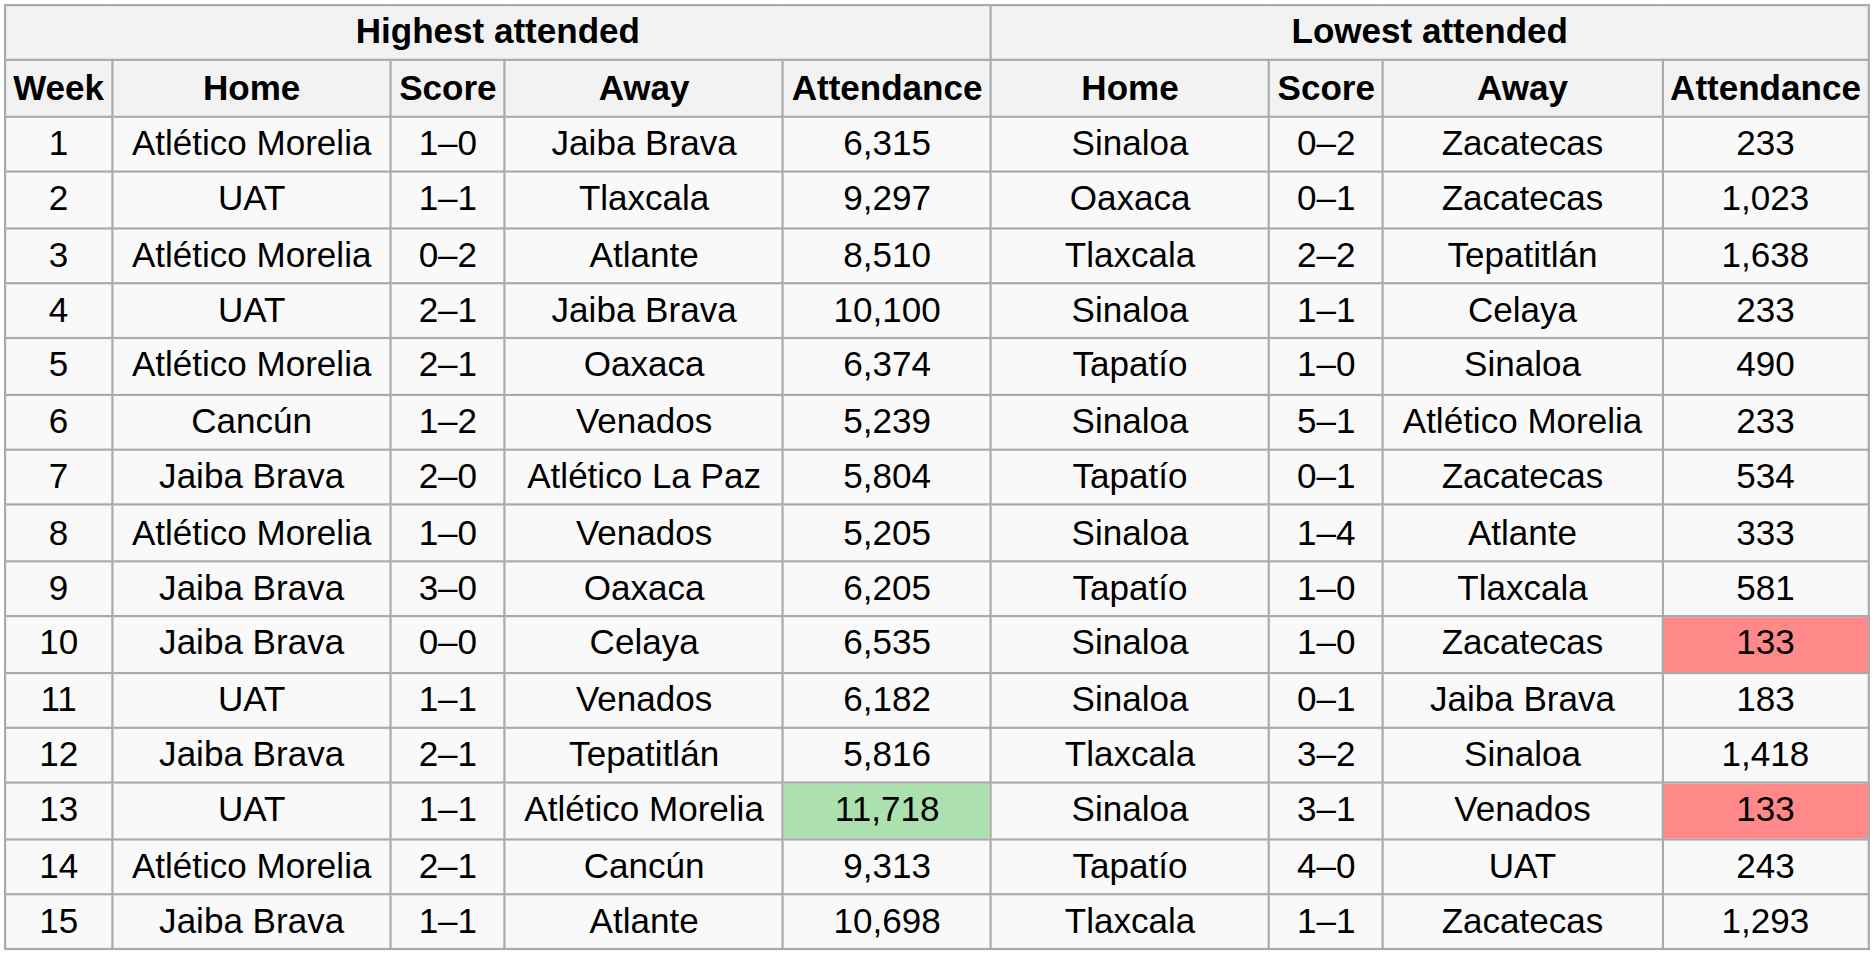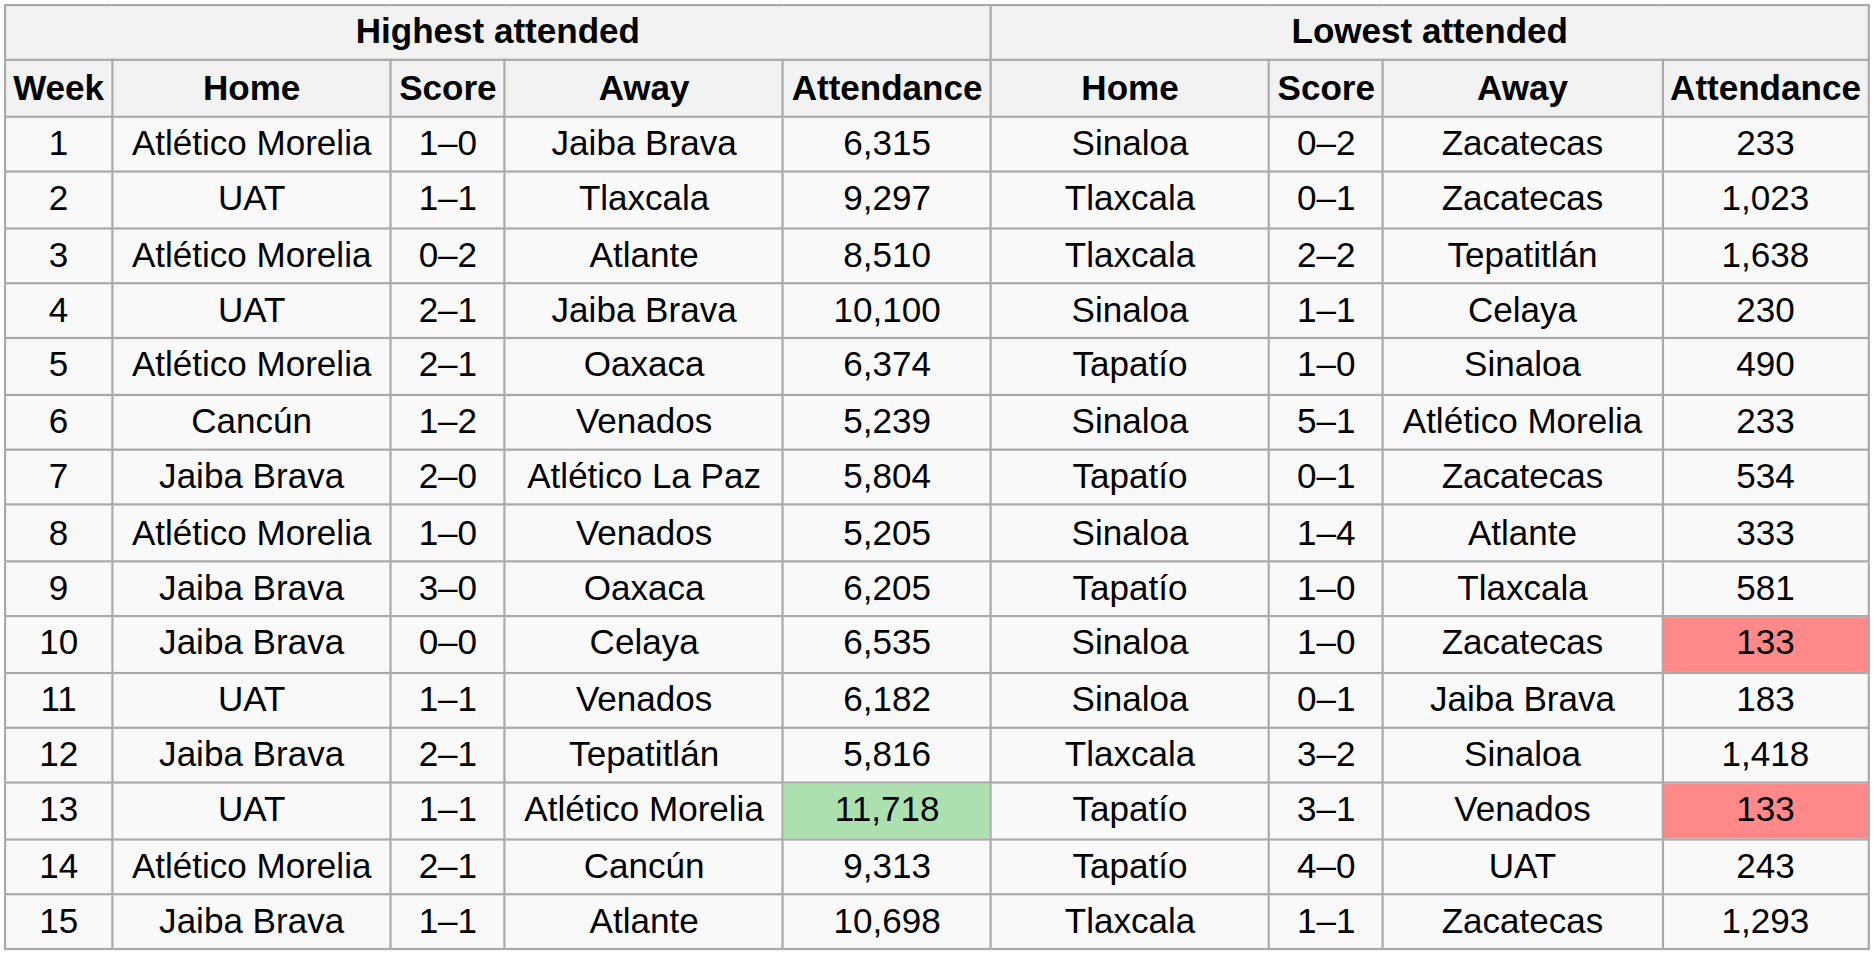2 | Lowest attended / Home: Oaxaca -> Tlaxcala
4 | Lowest attended / Attendance: 233 -> 230
13 | Lowest attended / Home: Sinaloa -> Tapatío
